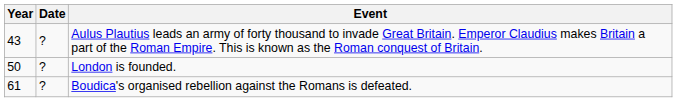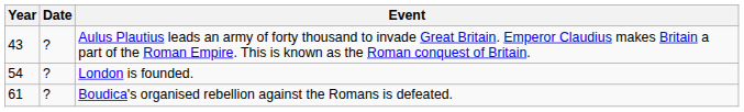London is founded. | Year: 50 -> 54
